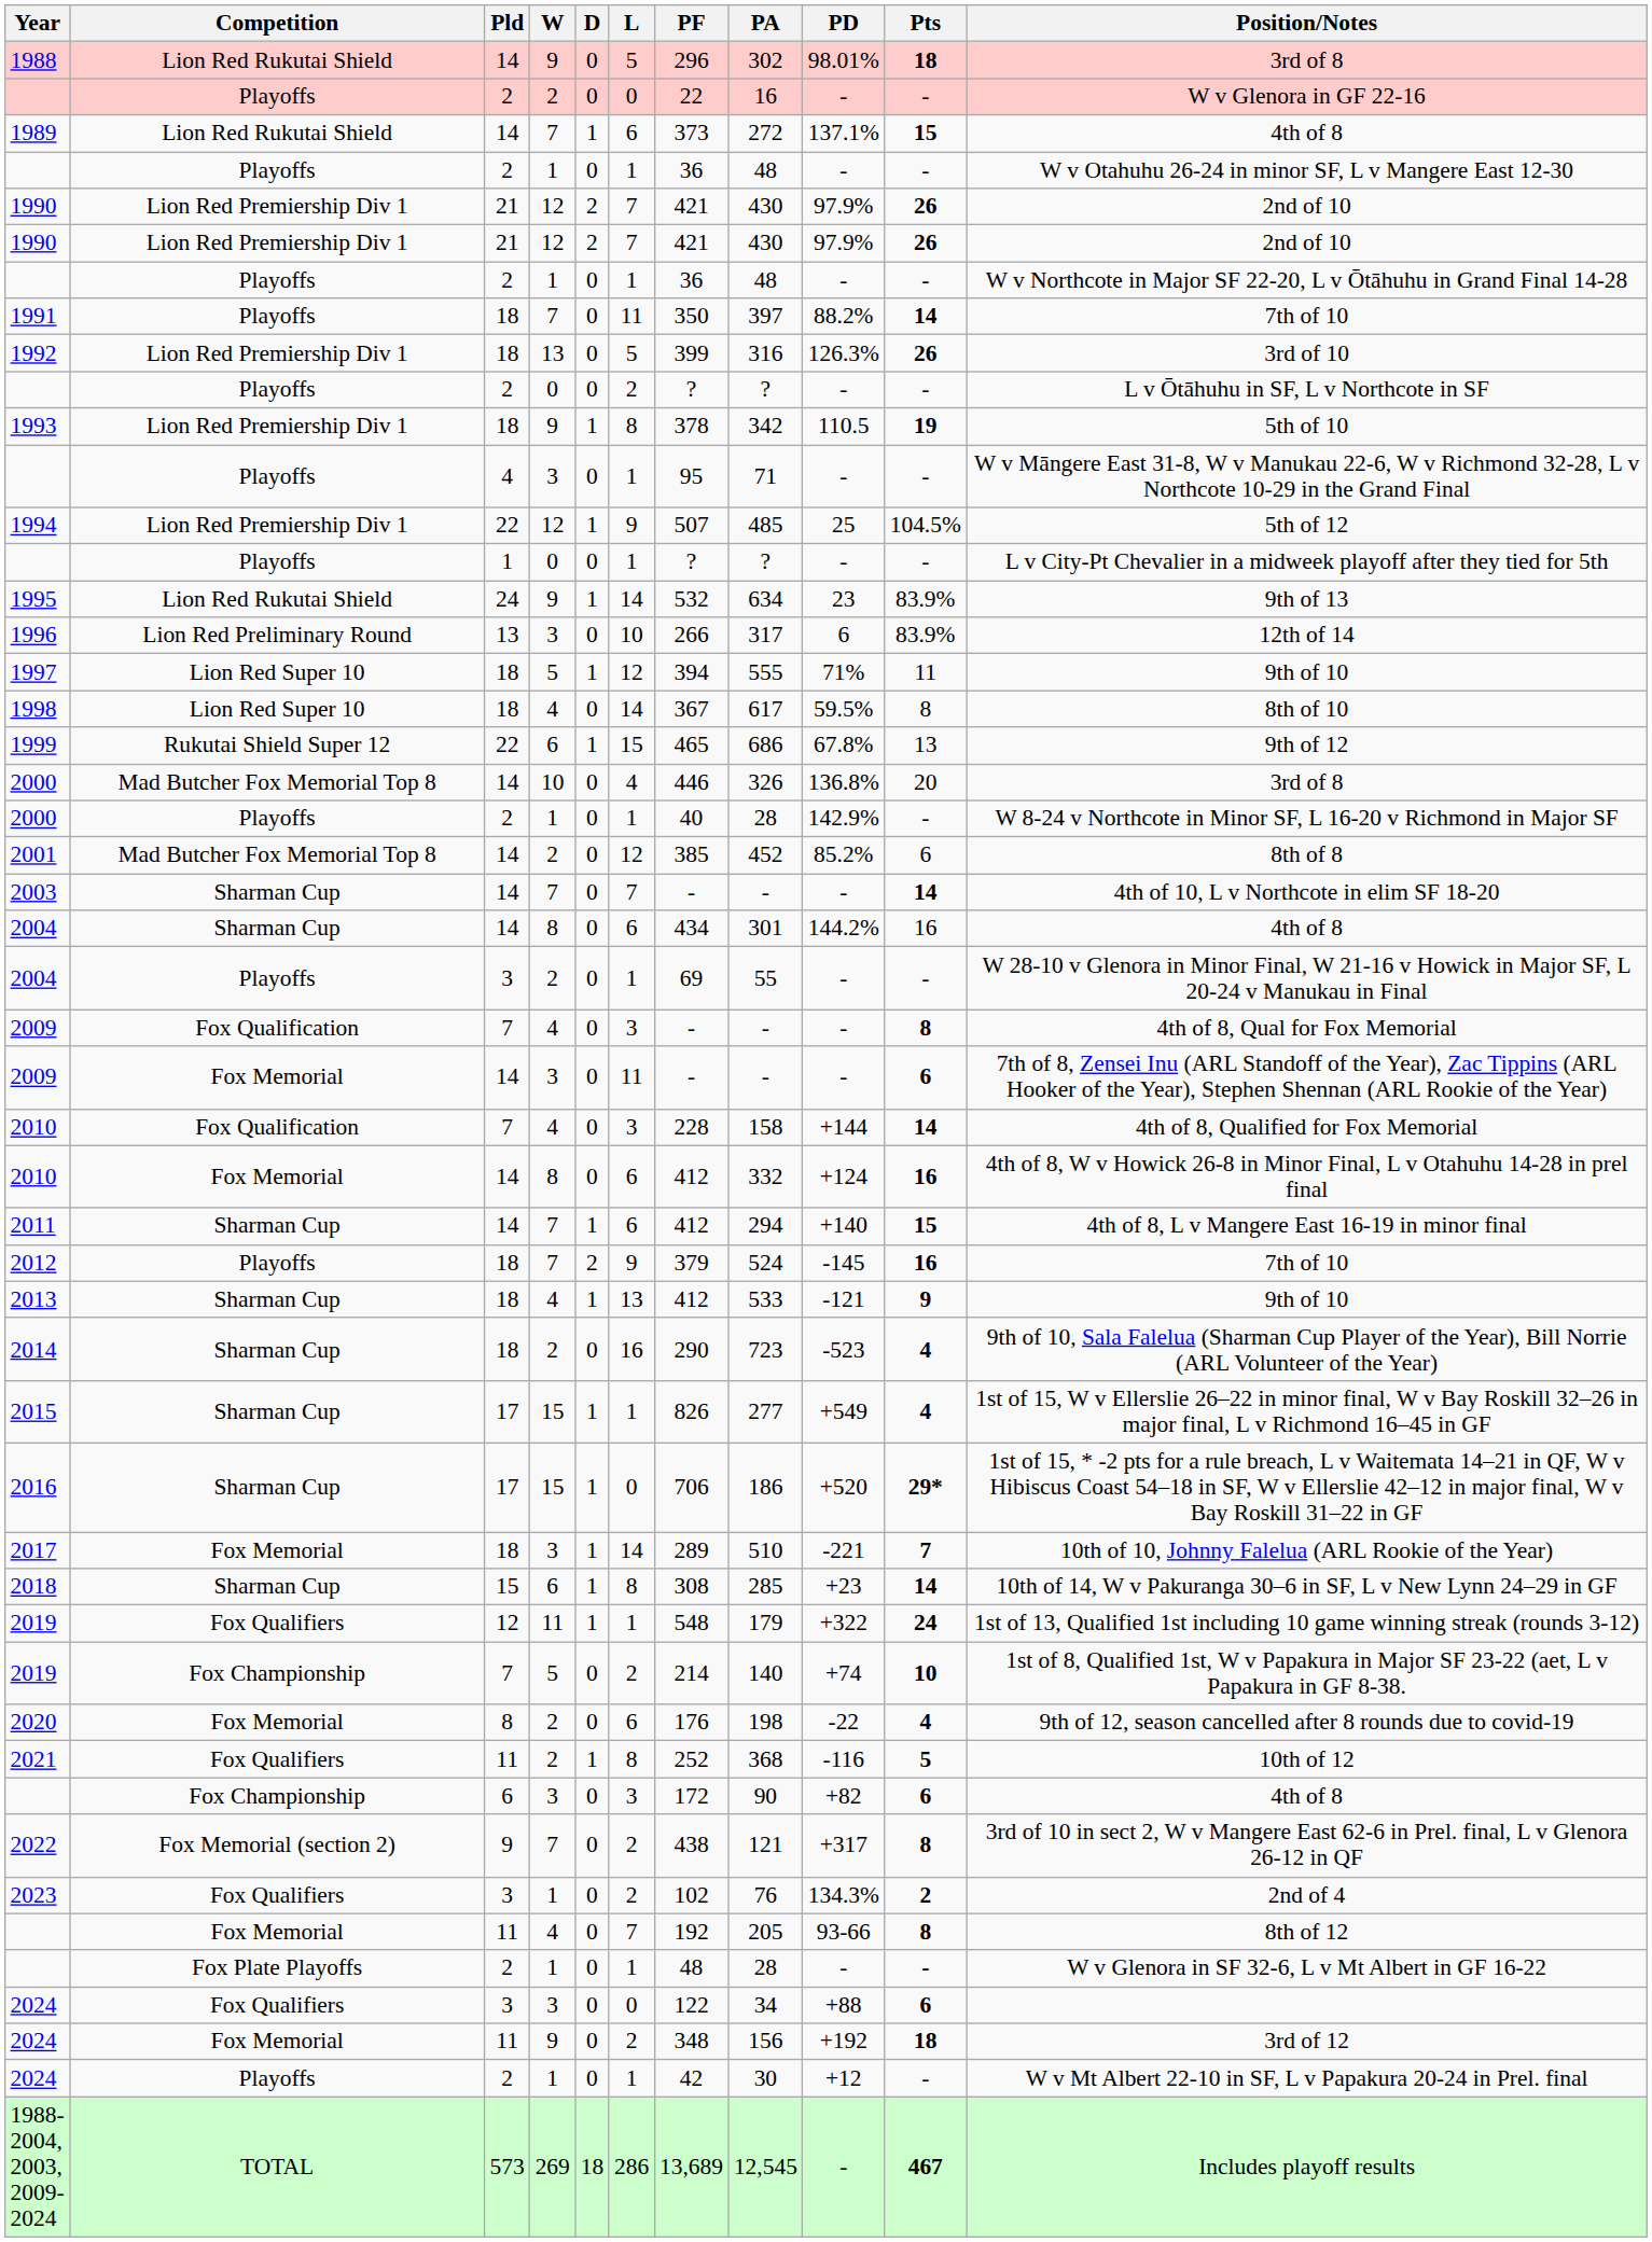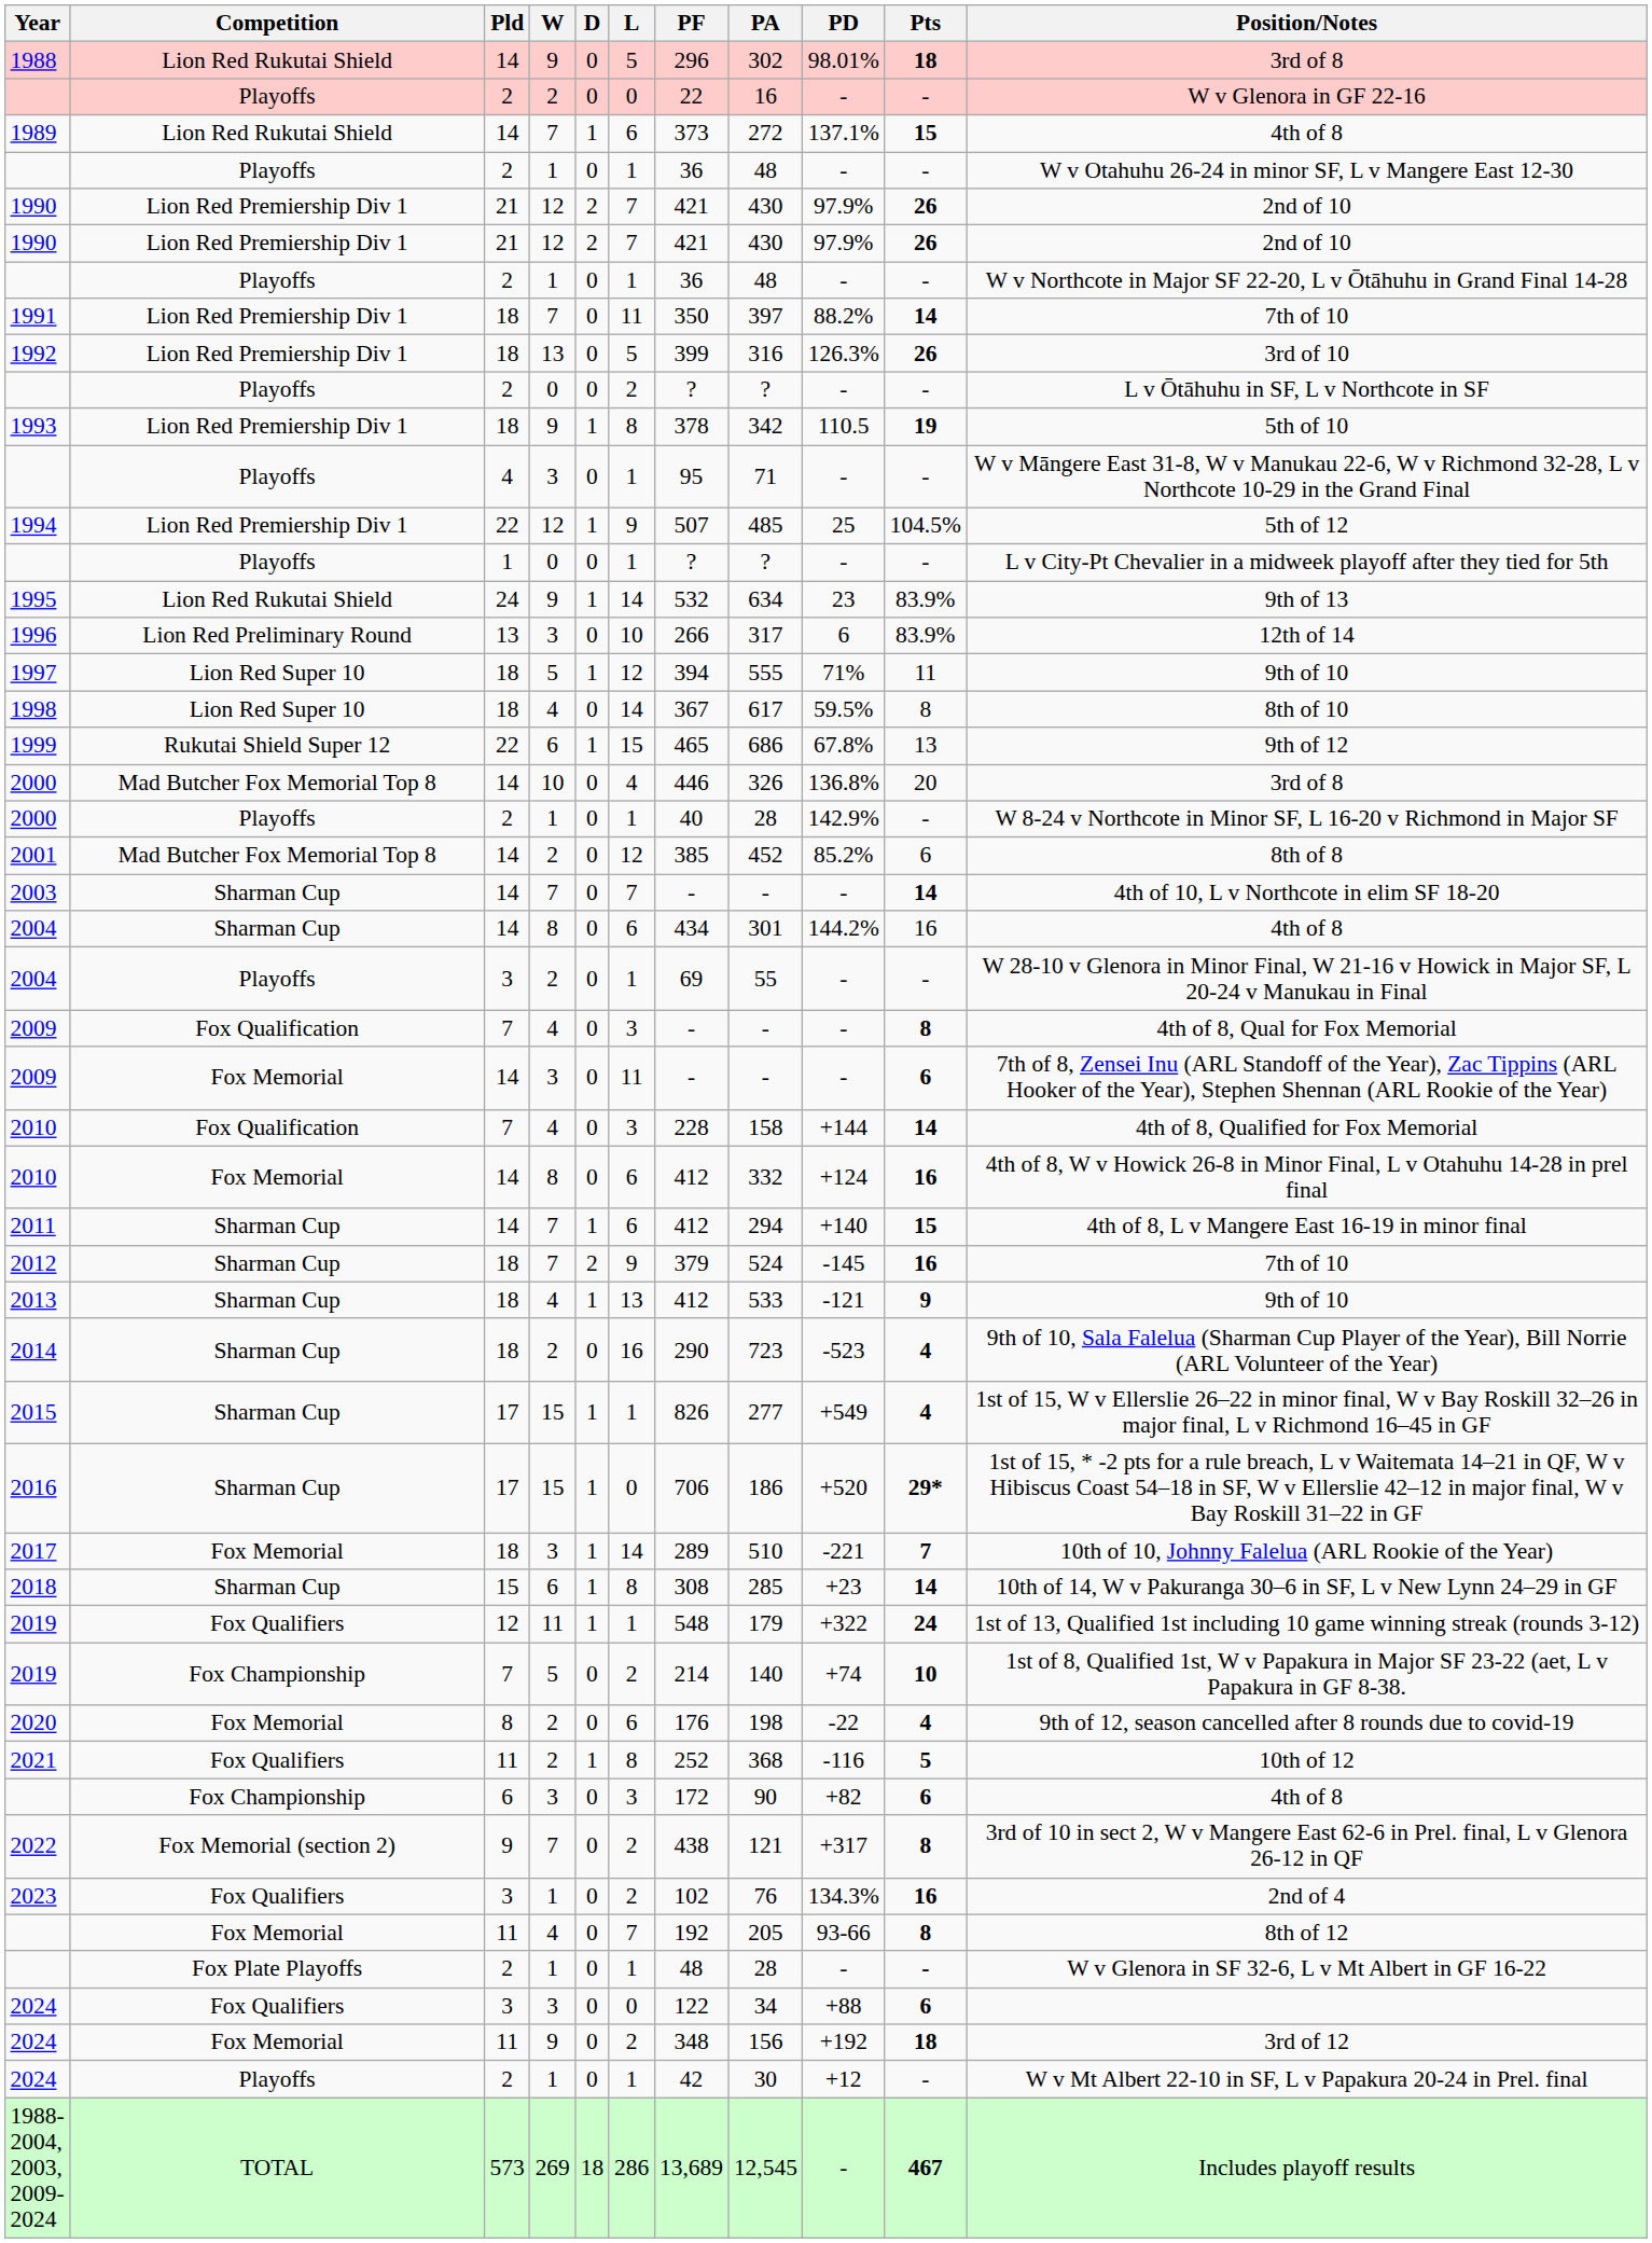1991 | Competition: Playoffs -> Lion Red Premiership Div 1
2012 | Competition: Playoffs -> Sharman Cup
2023 | Pts: 2 -> 16
